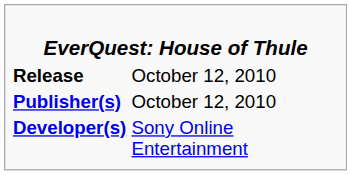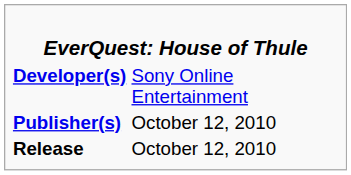rows swapped: Developer(s) <-> Release
